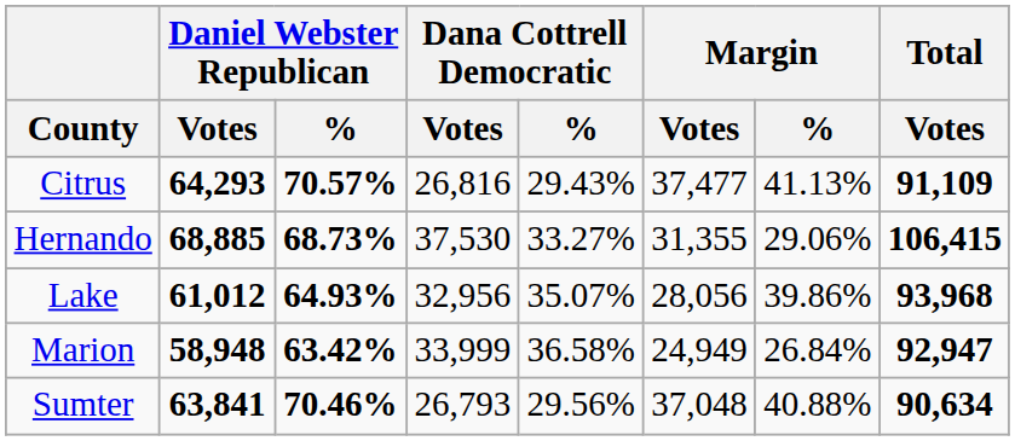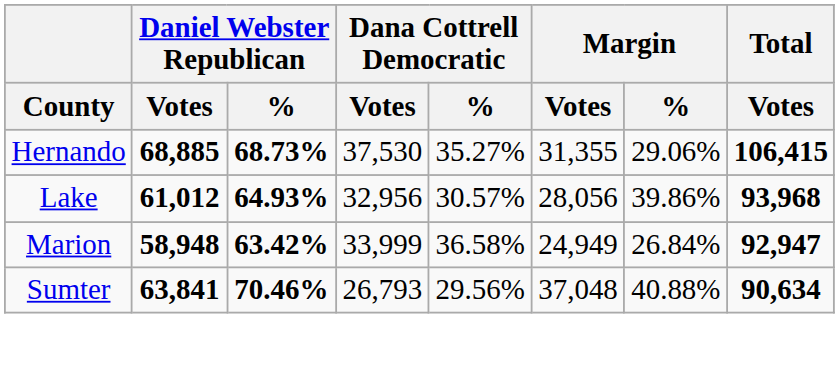- row: Citrus | 64,293 | 70.57% | 26,816 | 29.43% | 37,477 | 41.13% | 91,109
Hernando | Dana Cottrell Democratic / %: 33.27% -> 35.27%
Lake | Dana Cottrell Democratic / %: 35.07% -> 30.57%
